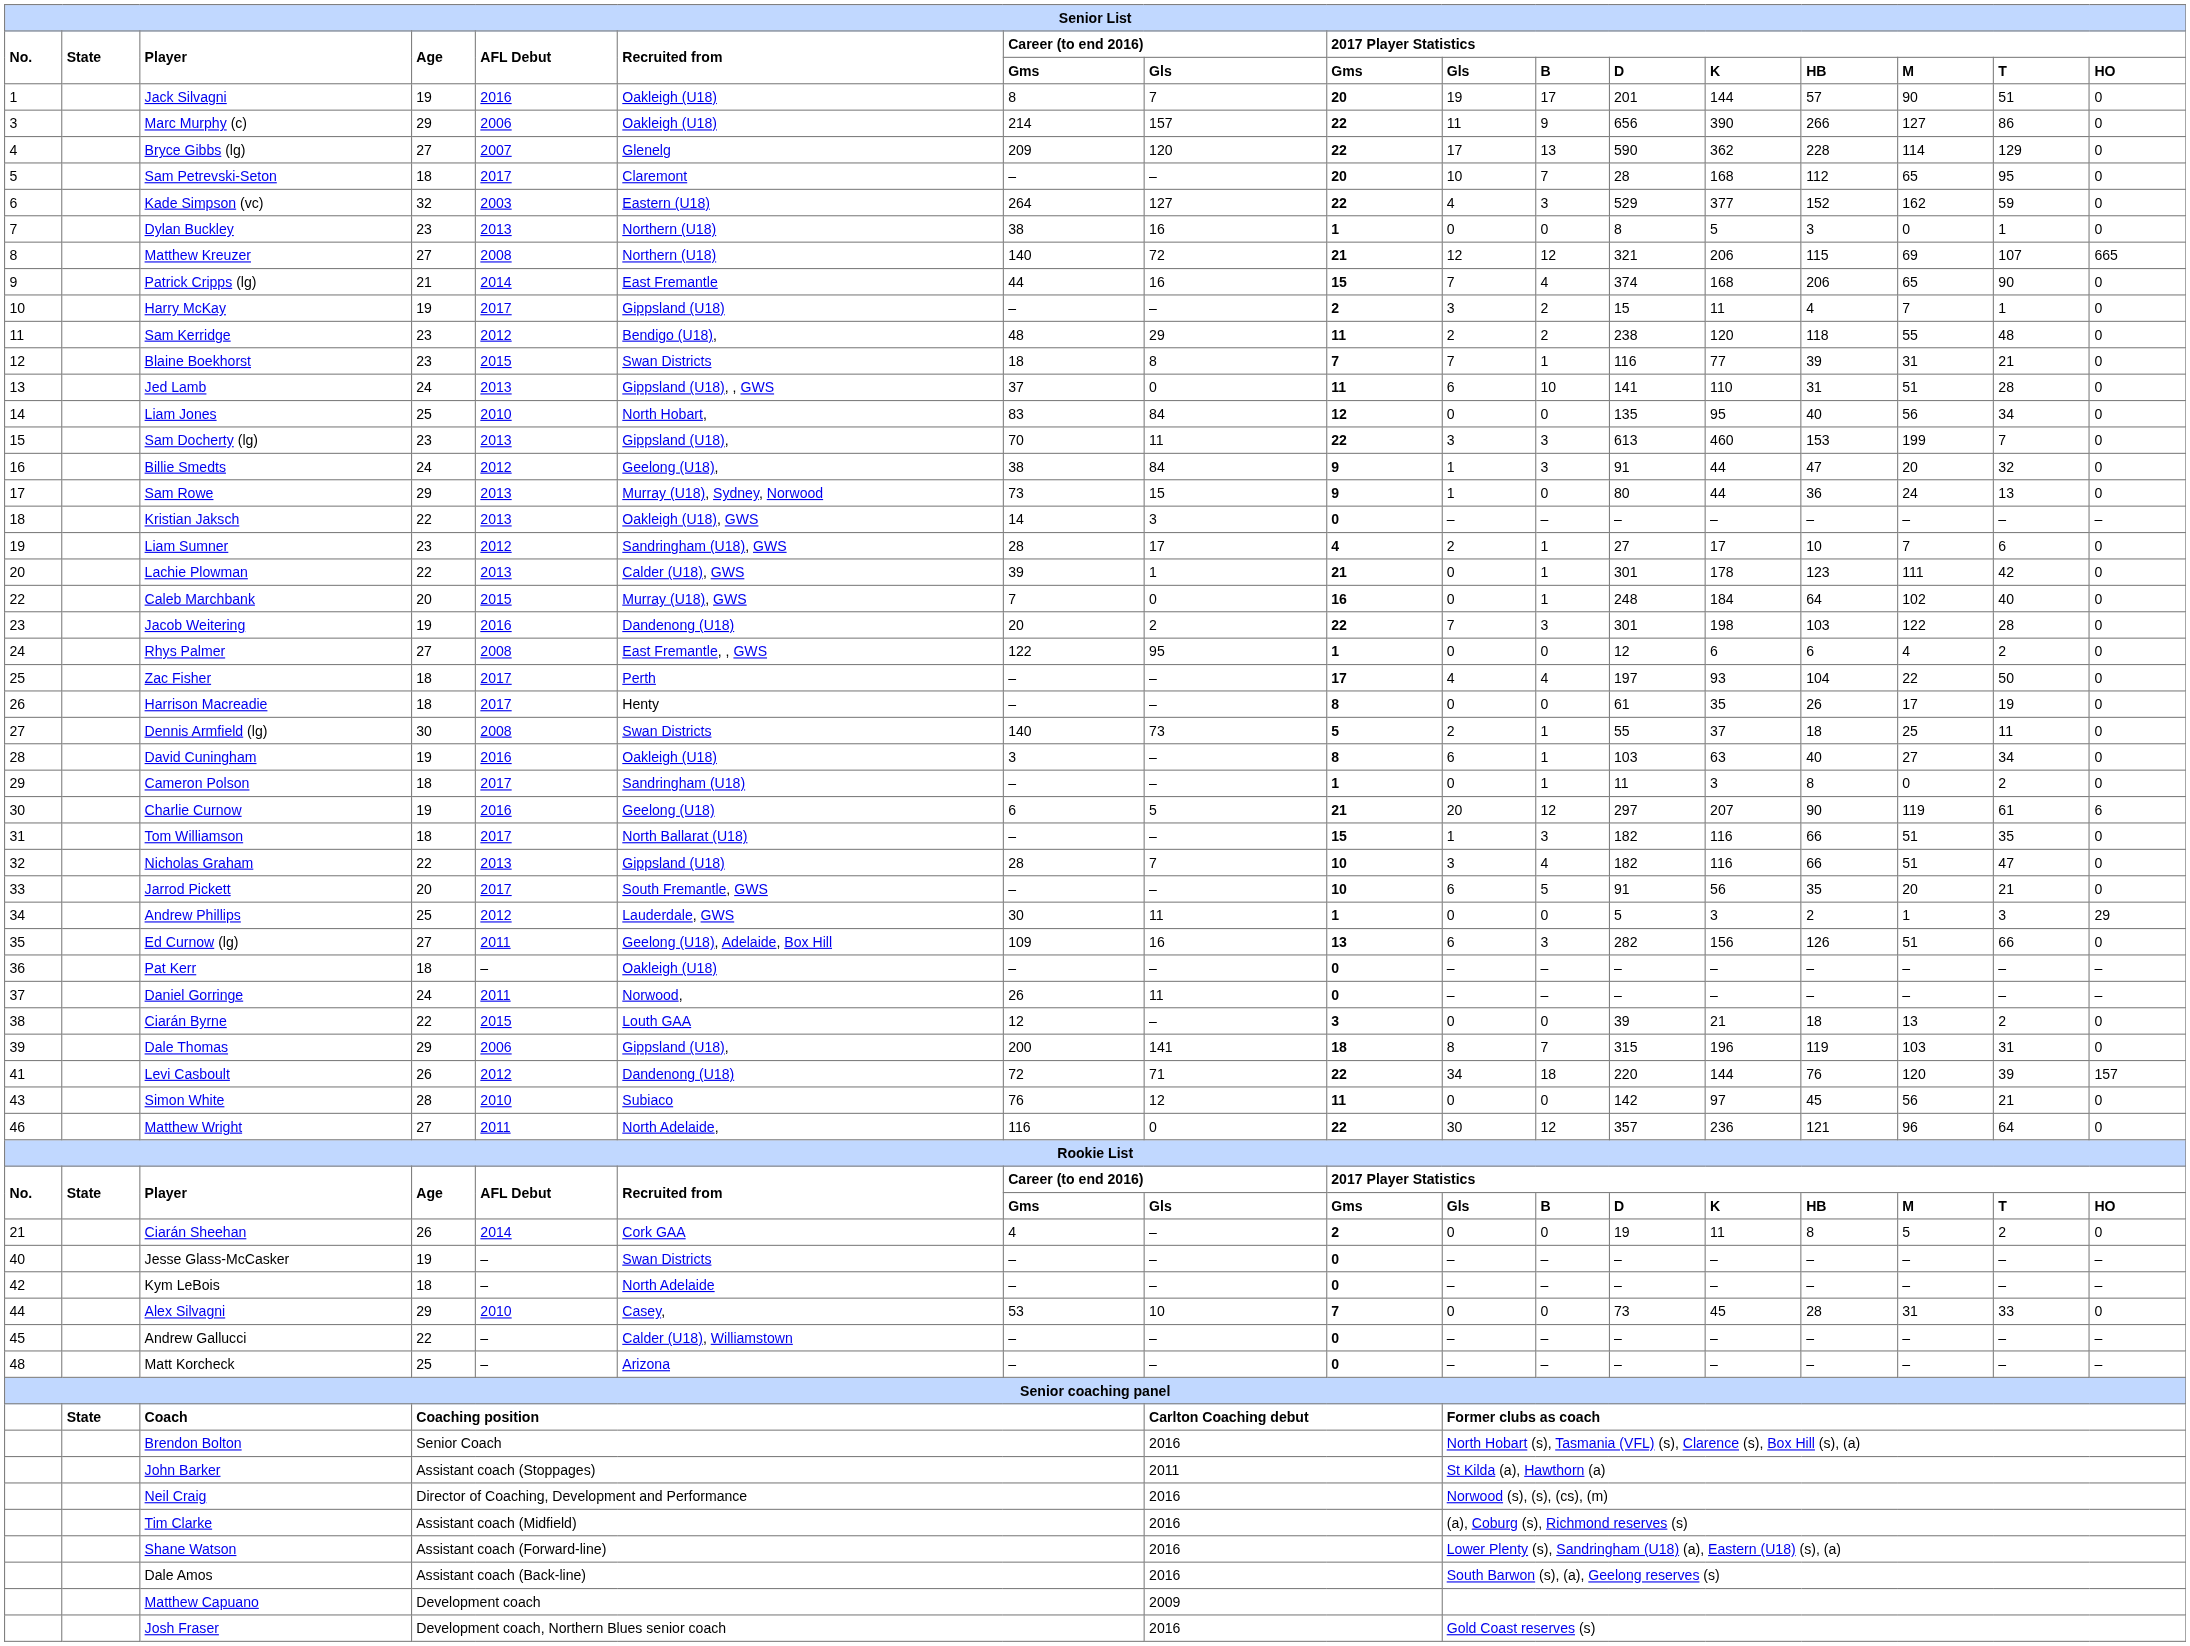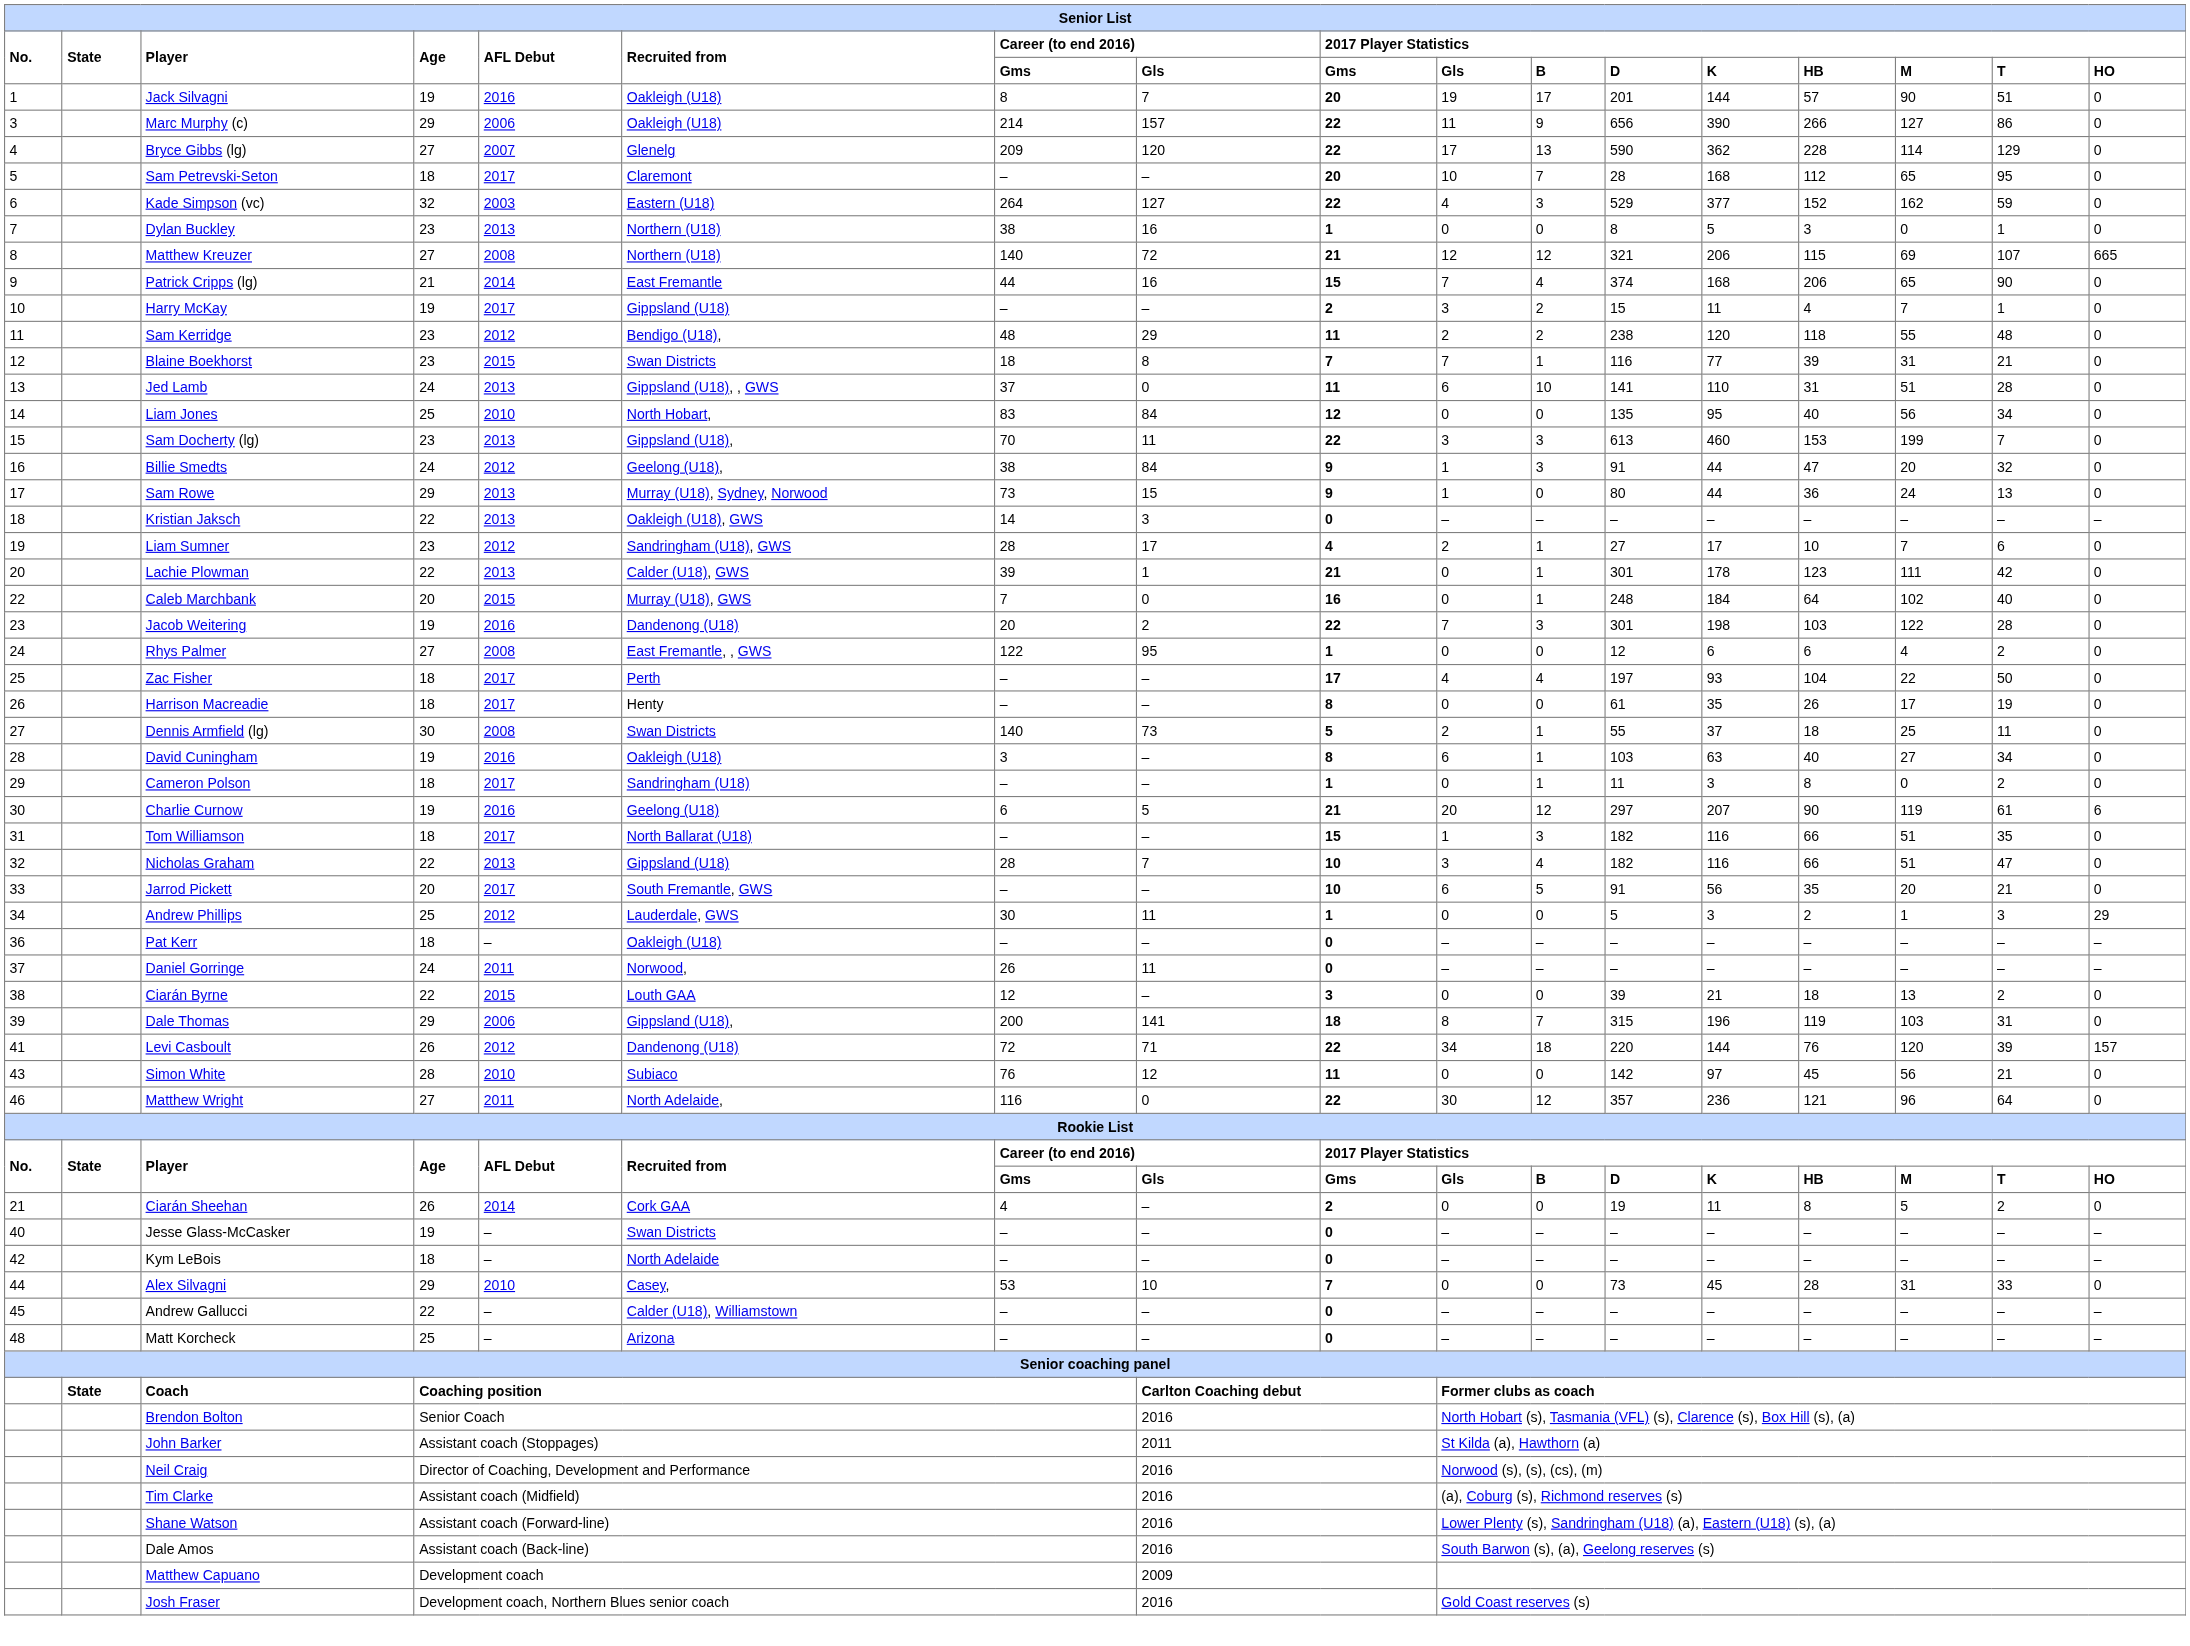- row: 35 | Ed Curnow (lg) | 27 | 2011 | Geelong (U18), Adelaide, Box Hill | 109 | 16 | 13 | 6 | 3 | 282 | 156 | 126 | 51 | 66 | 0
